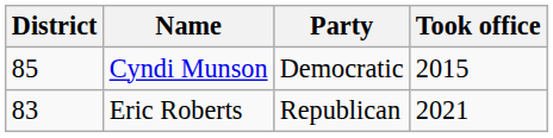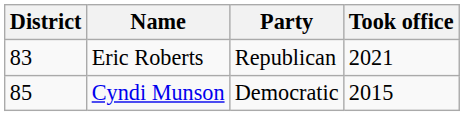rows swapped: Eric Roberts <-> Cyndi Munson
